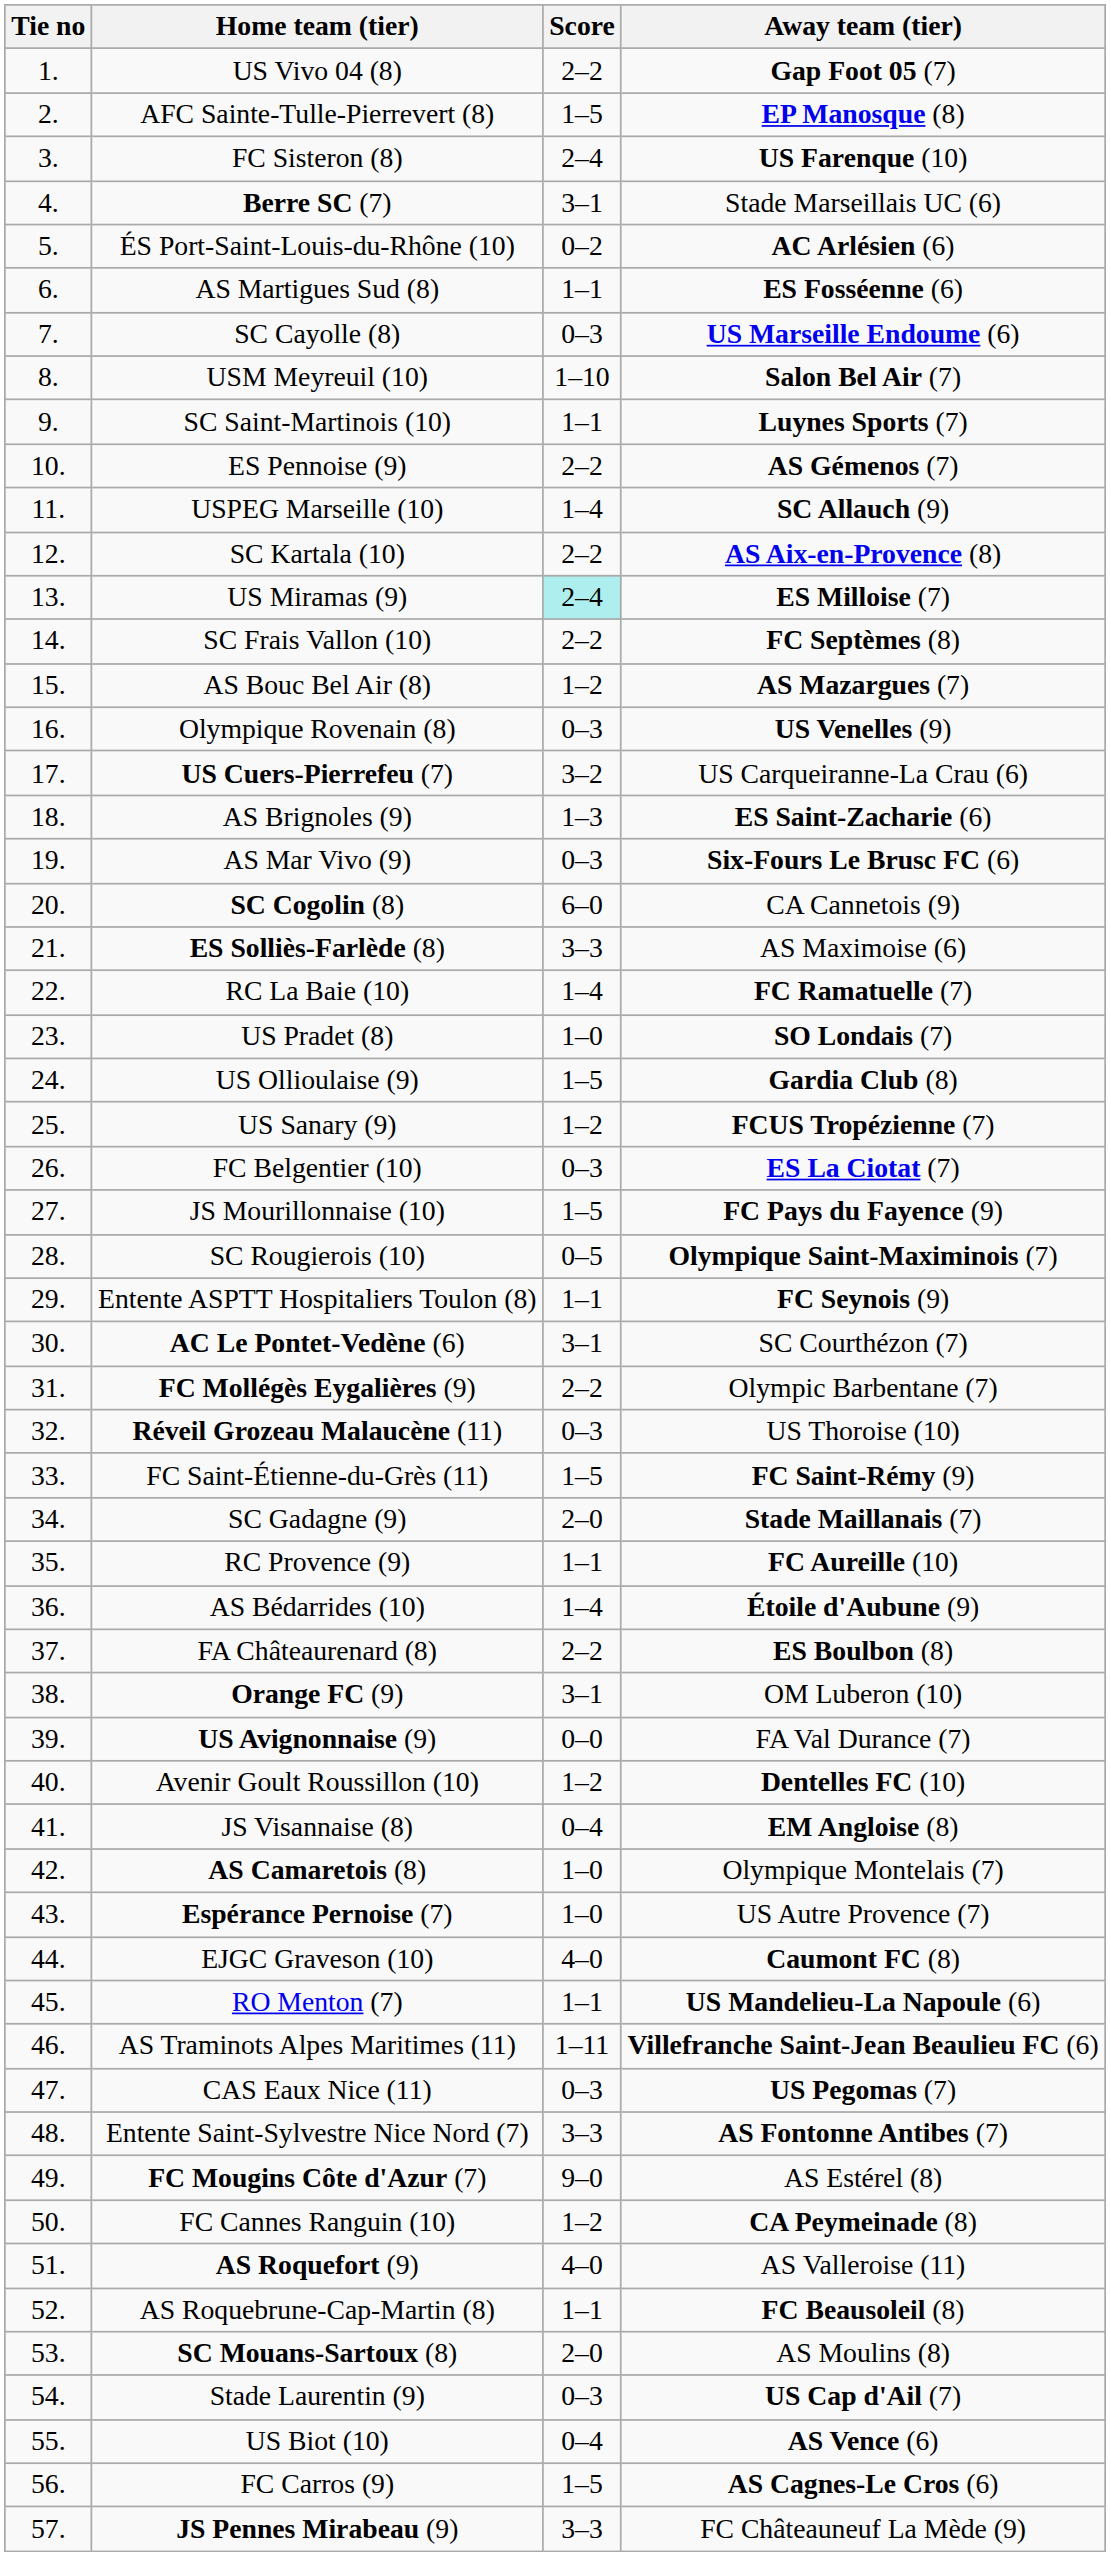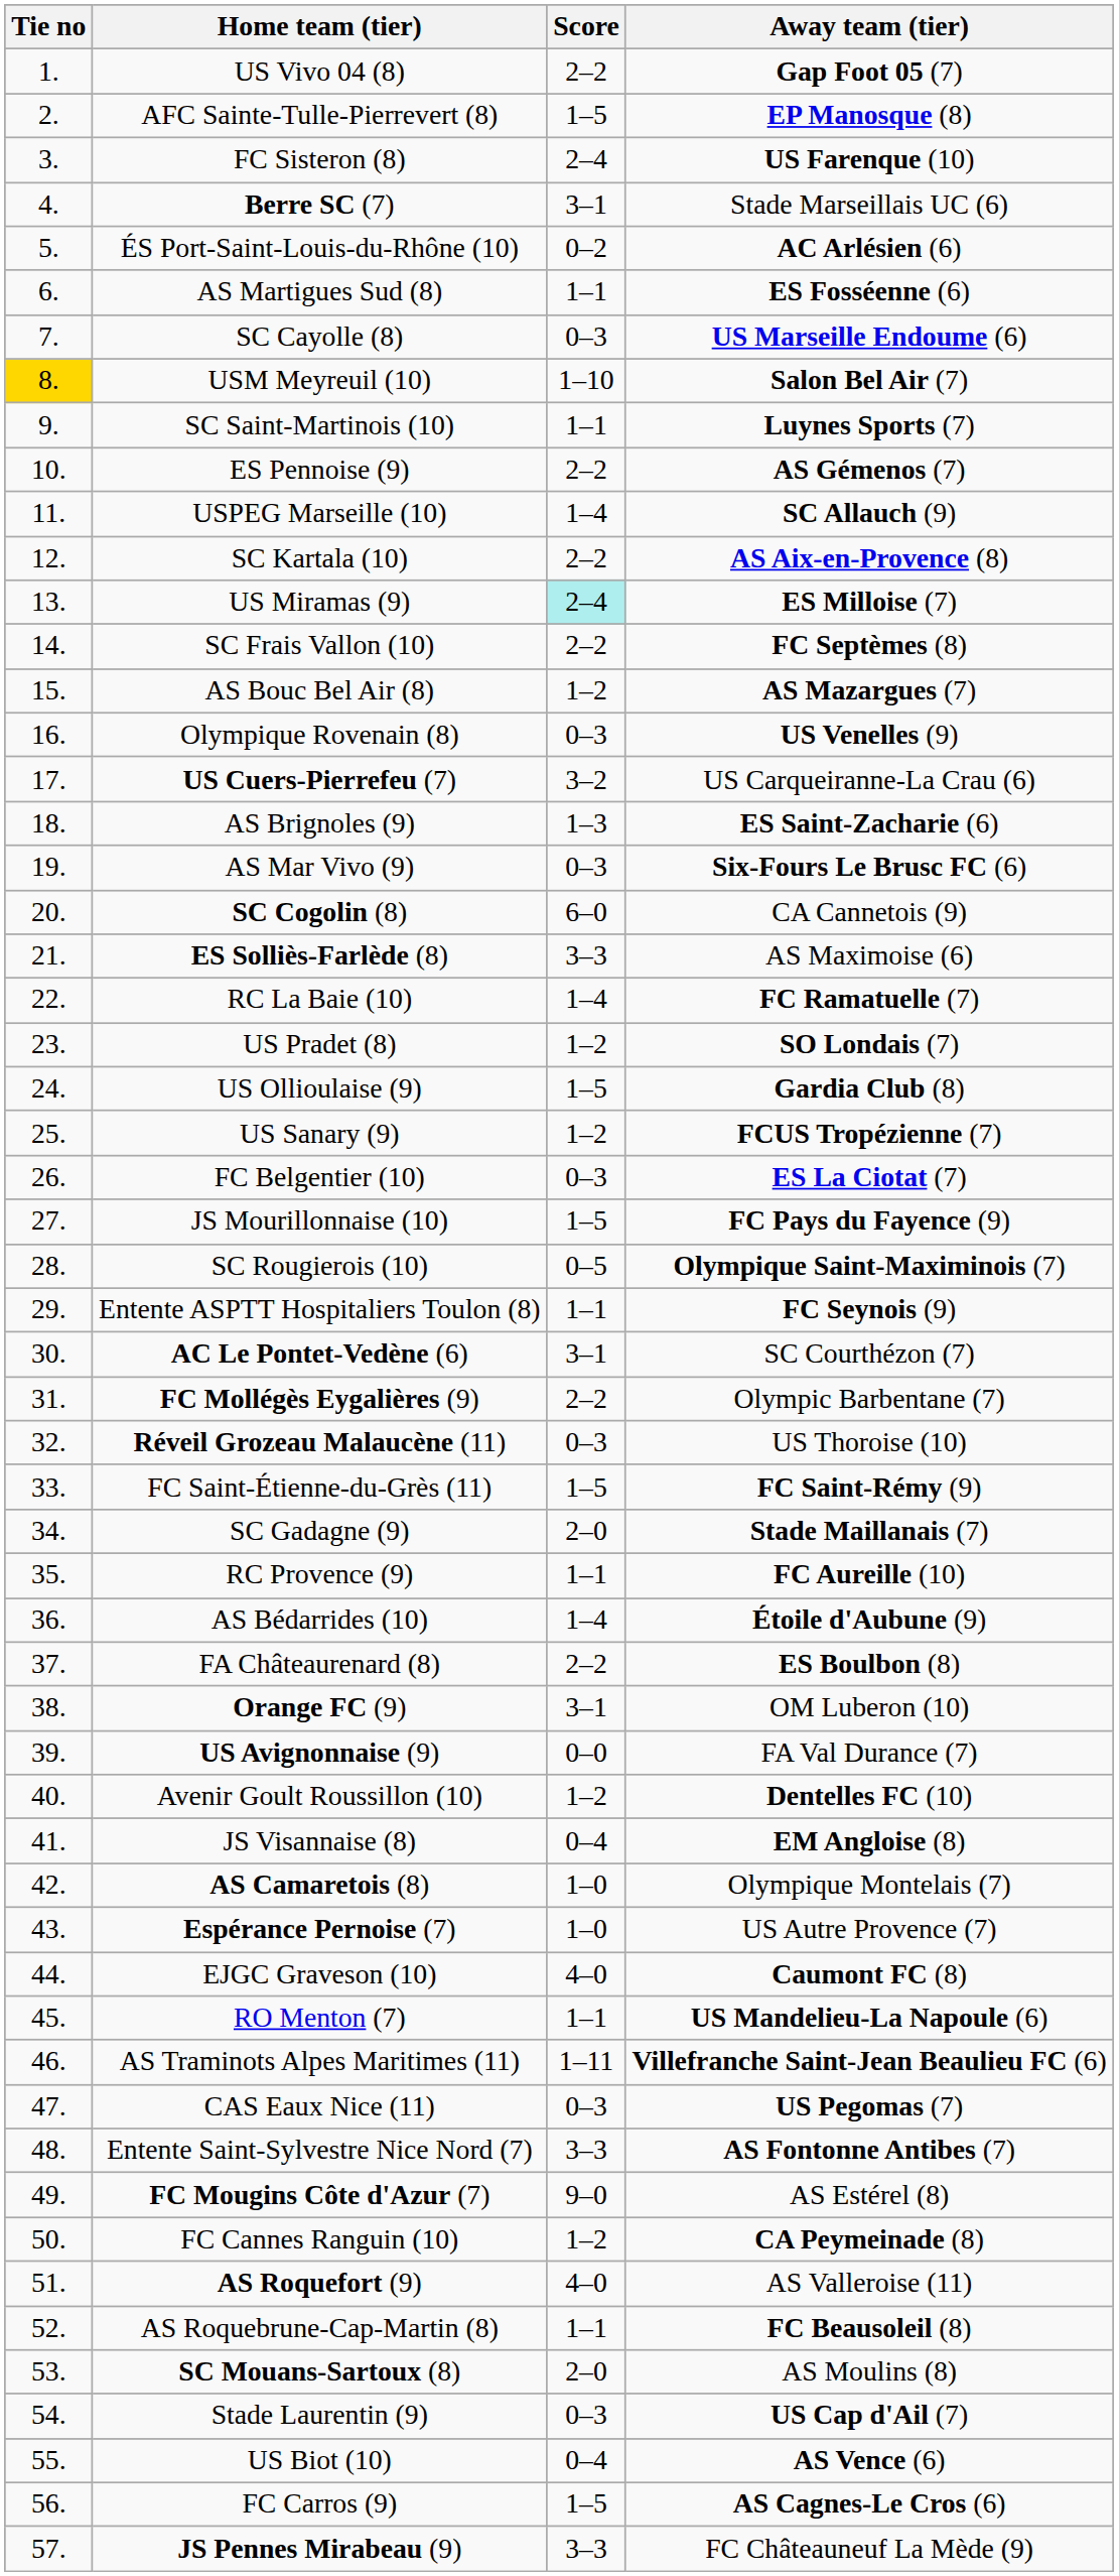USM Meyreuil (10) | Tie no: no background -> gold background
US Pradet (8) | Score: 1–0 -> 1–2
